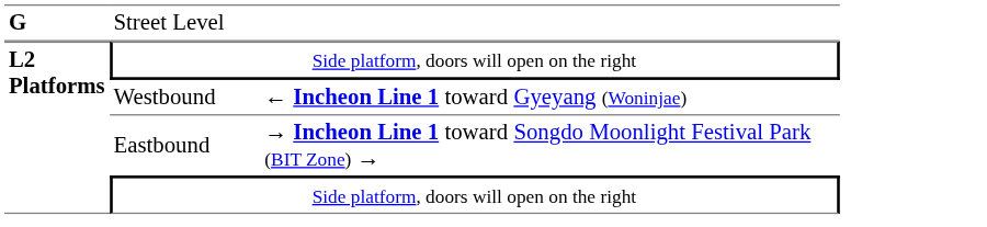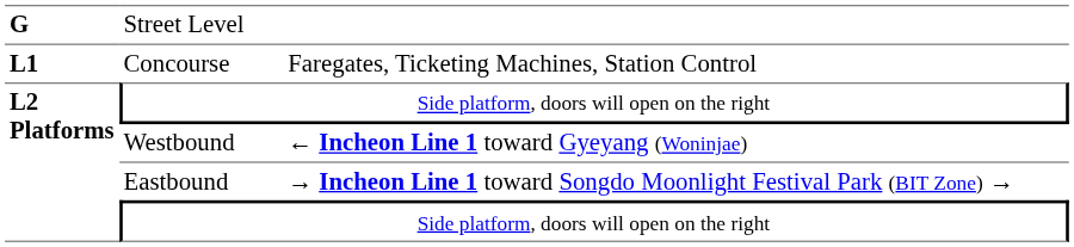+ row: L1 | Concourse | Faregates, Ticketing Machines, Station Control
